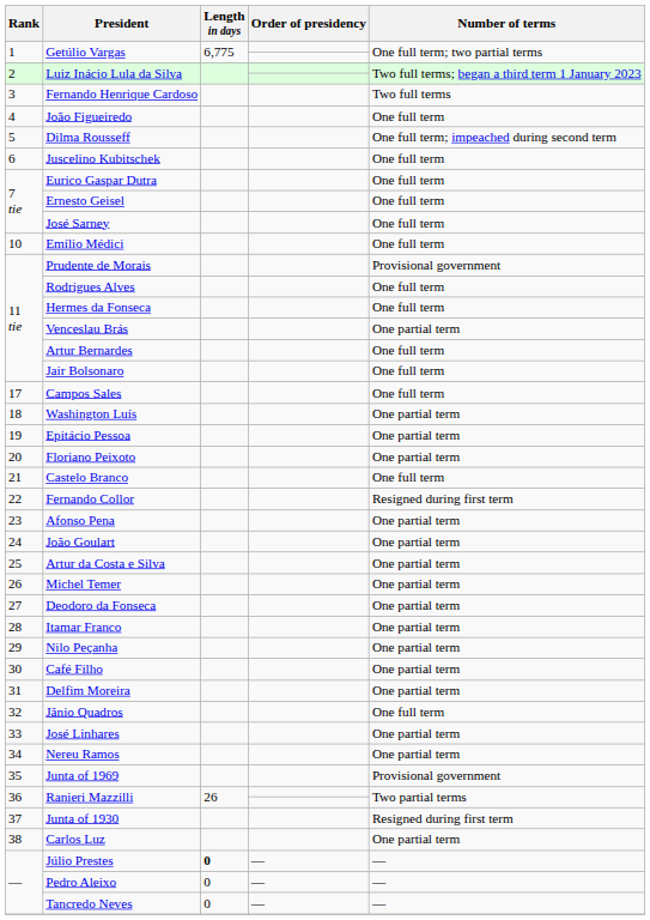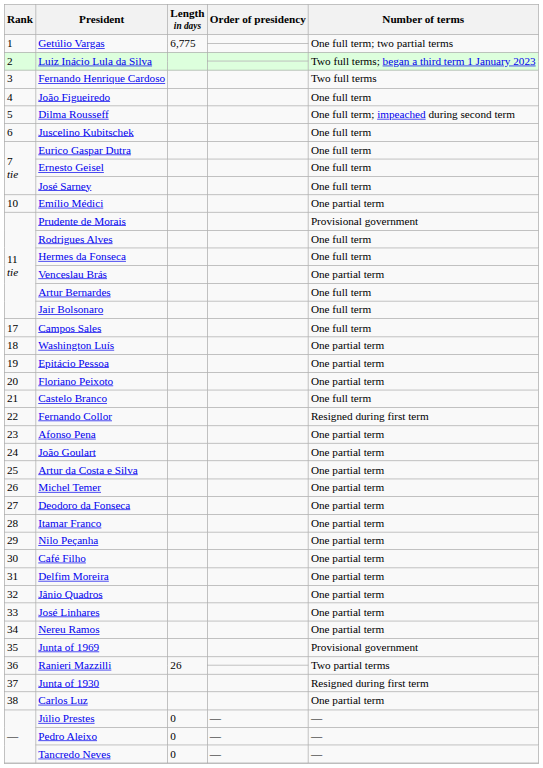Emílio Médici | Number of terms: One full term -> One partial term
Jânio Quadros | Number of terms: One full term -> One partial term
Júlio Prestes | Length in days: bold -> normal
